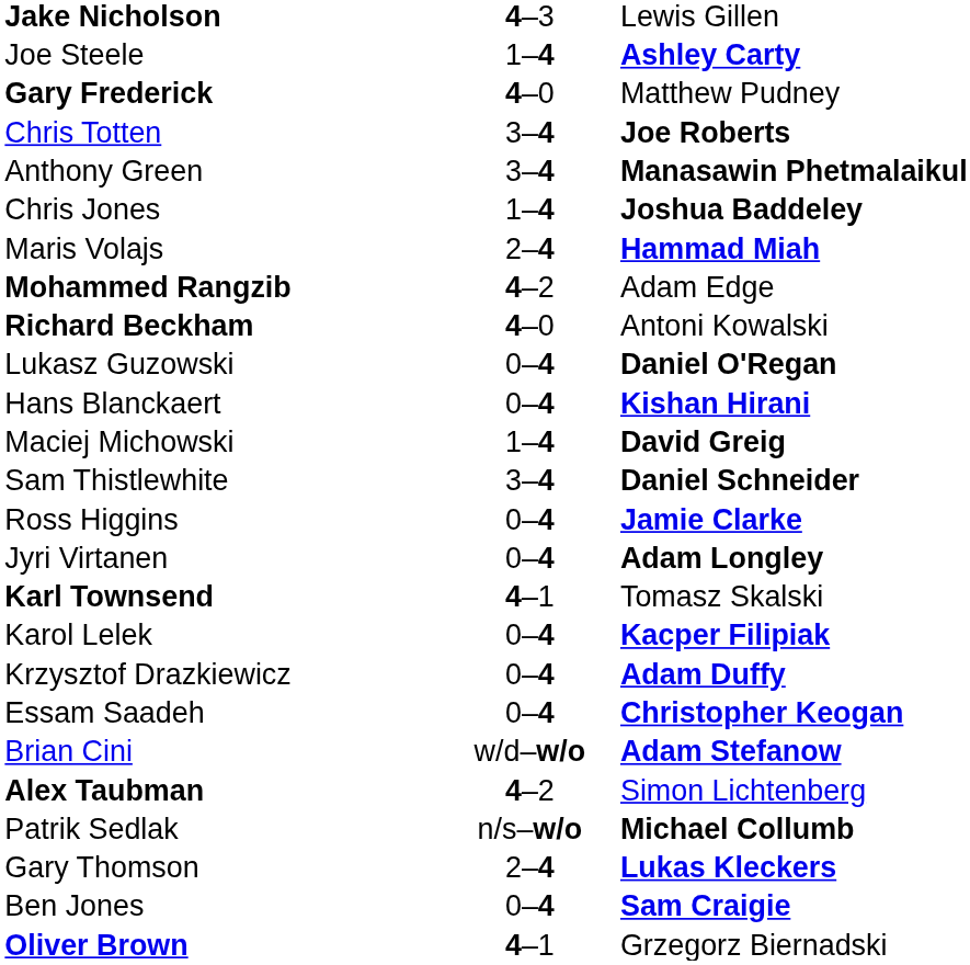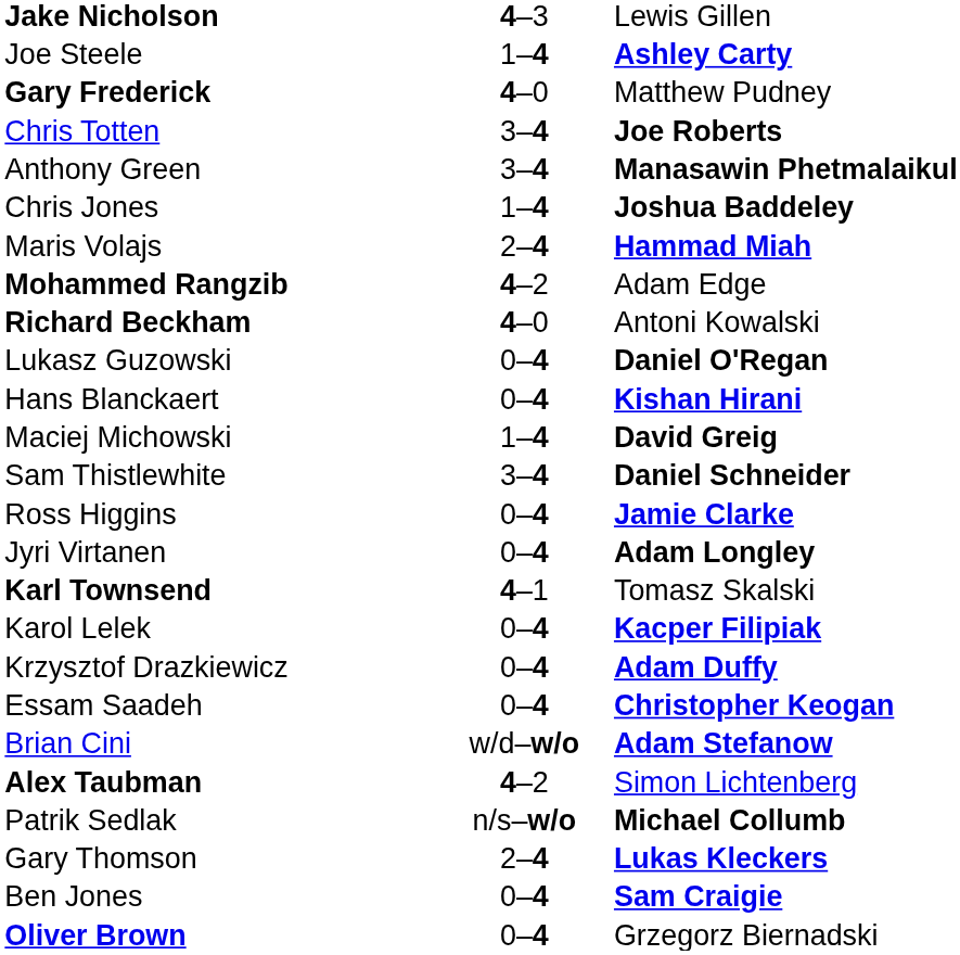Oliver Brown | column 2: 4–1 -> 0–4
